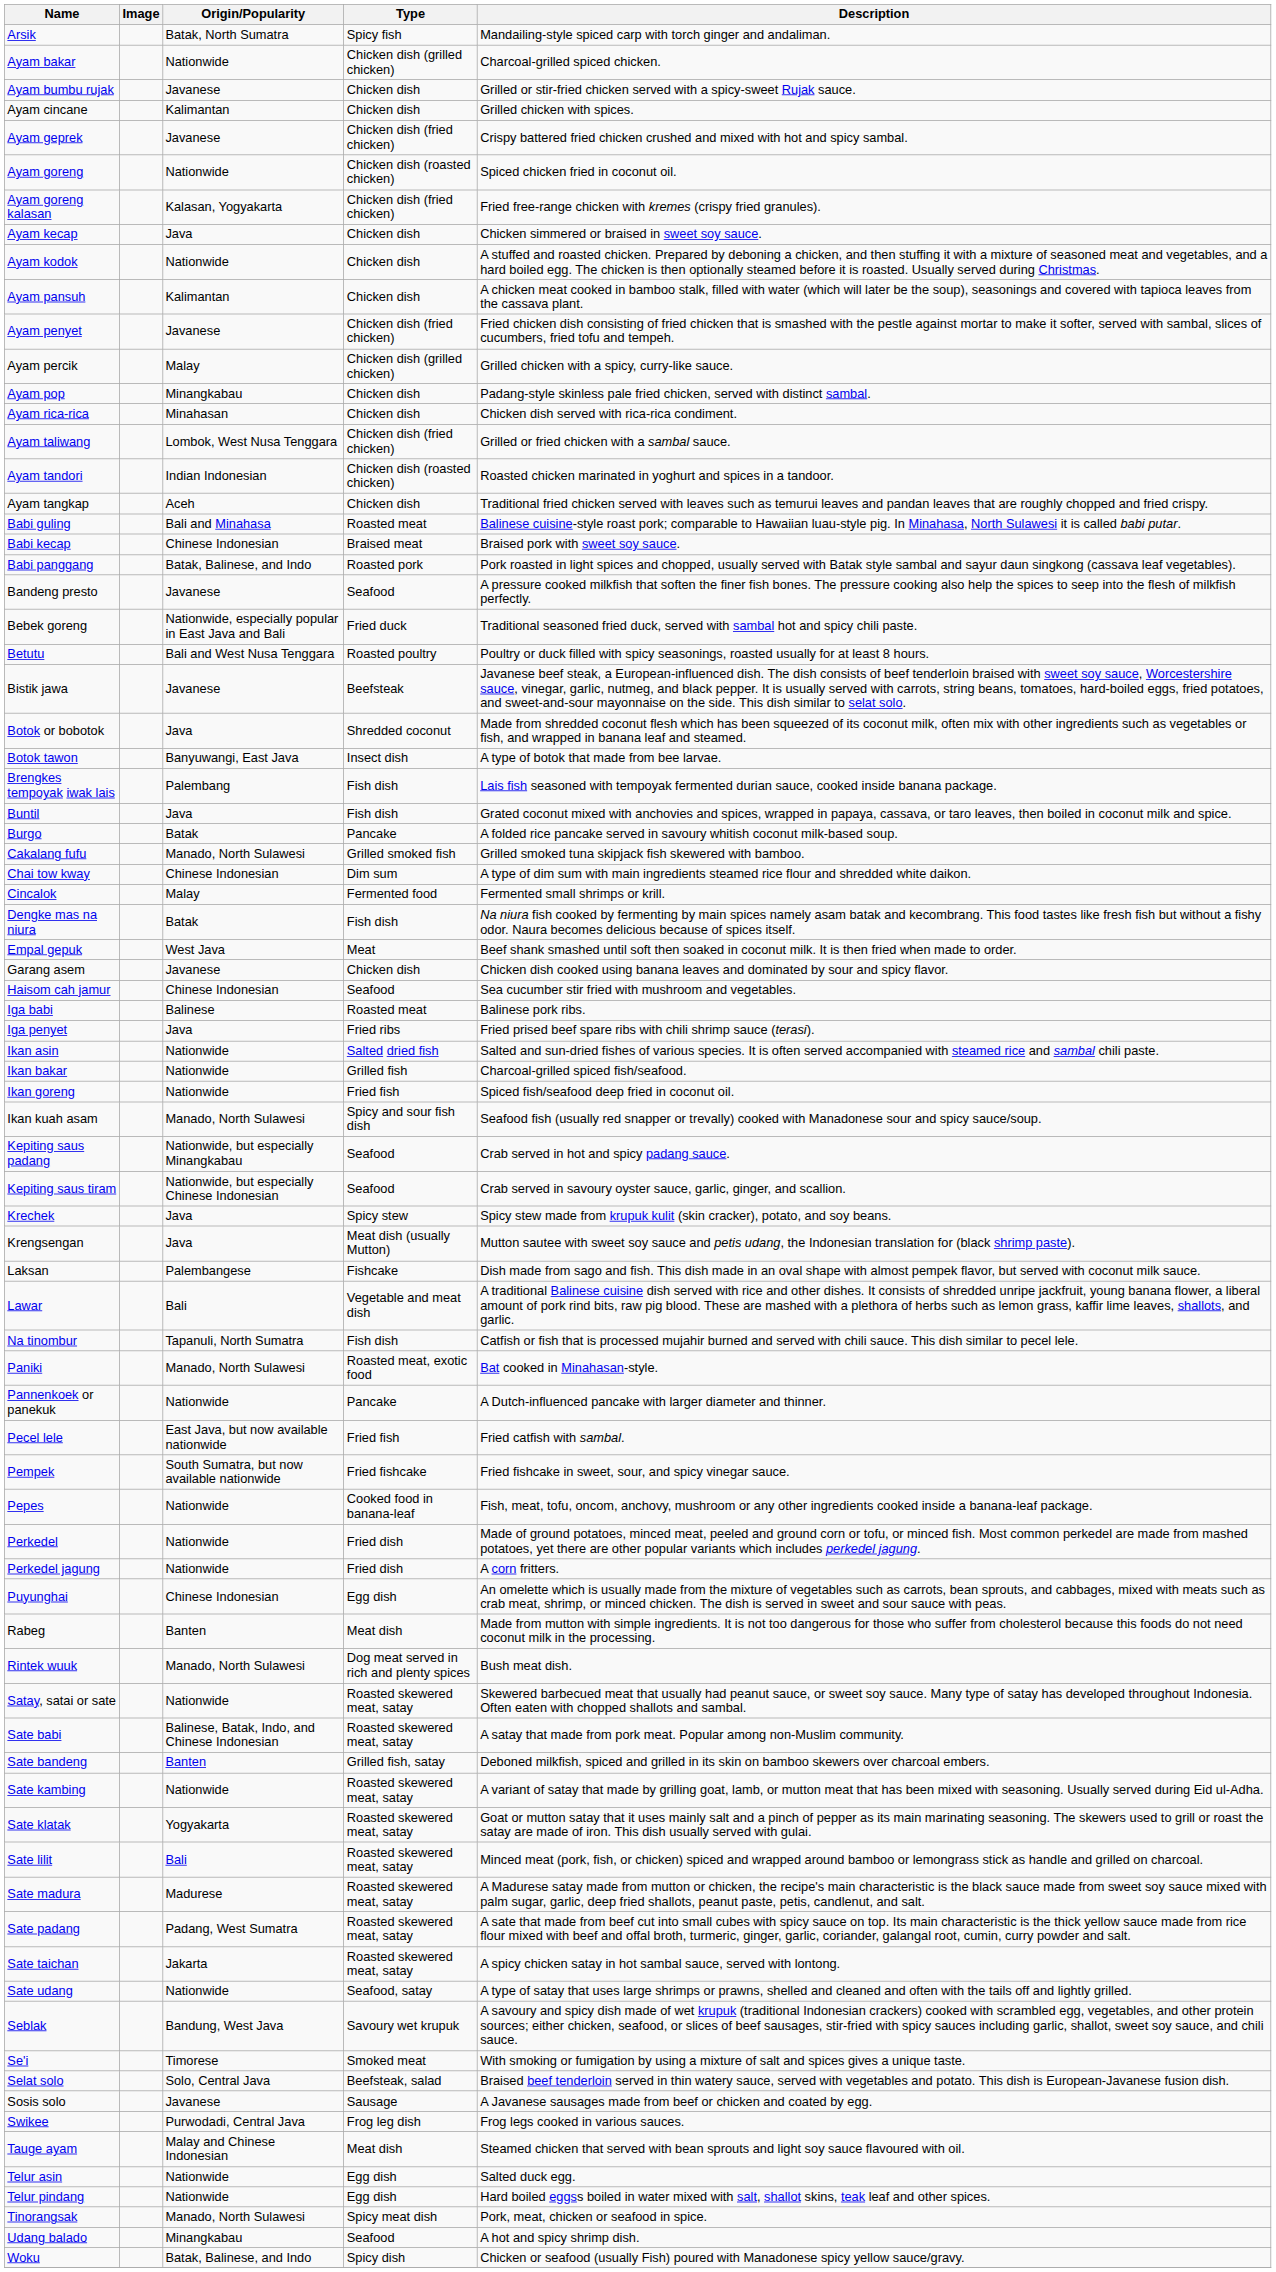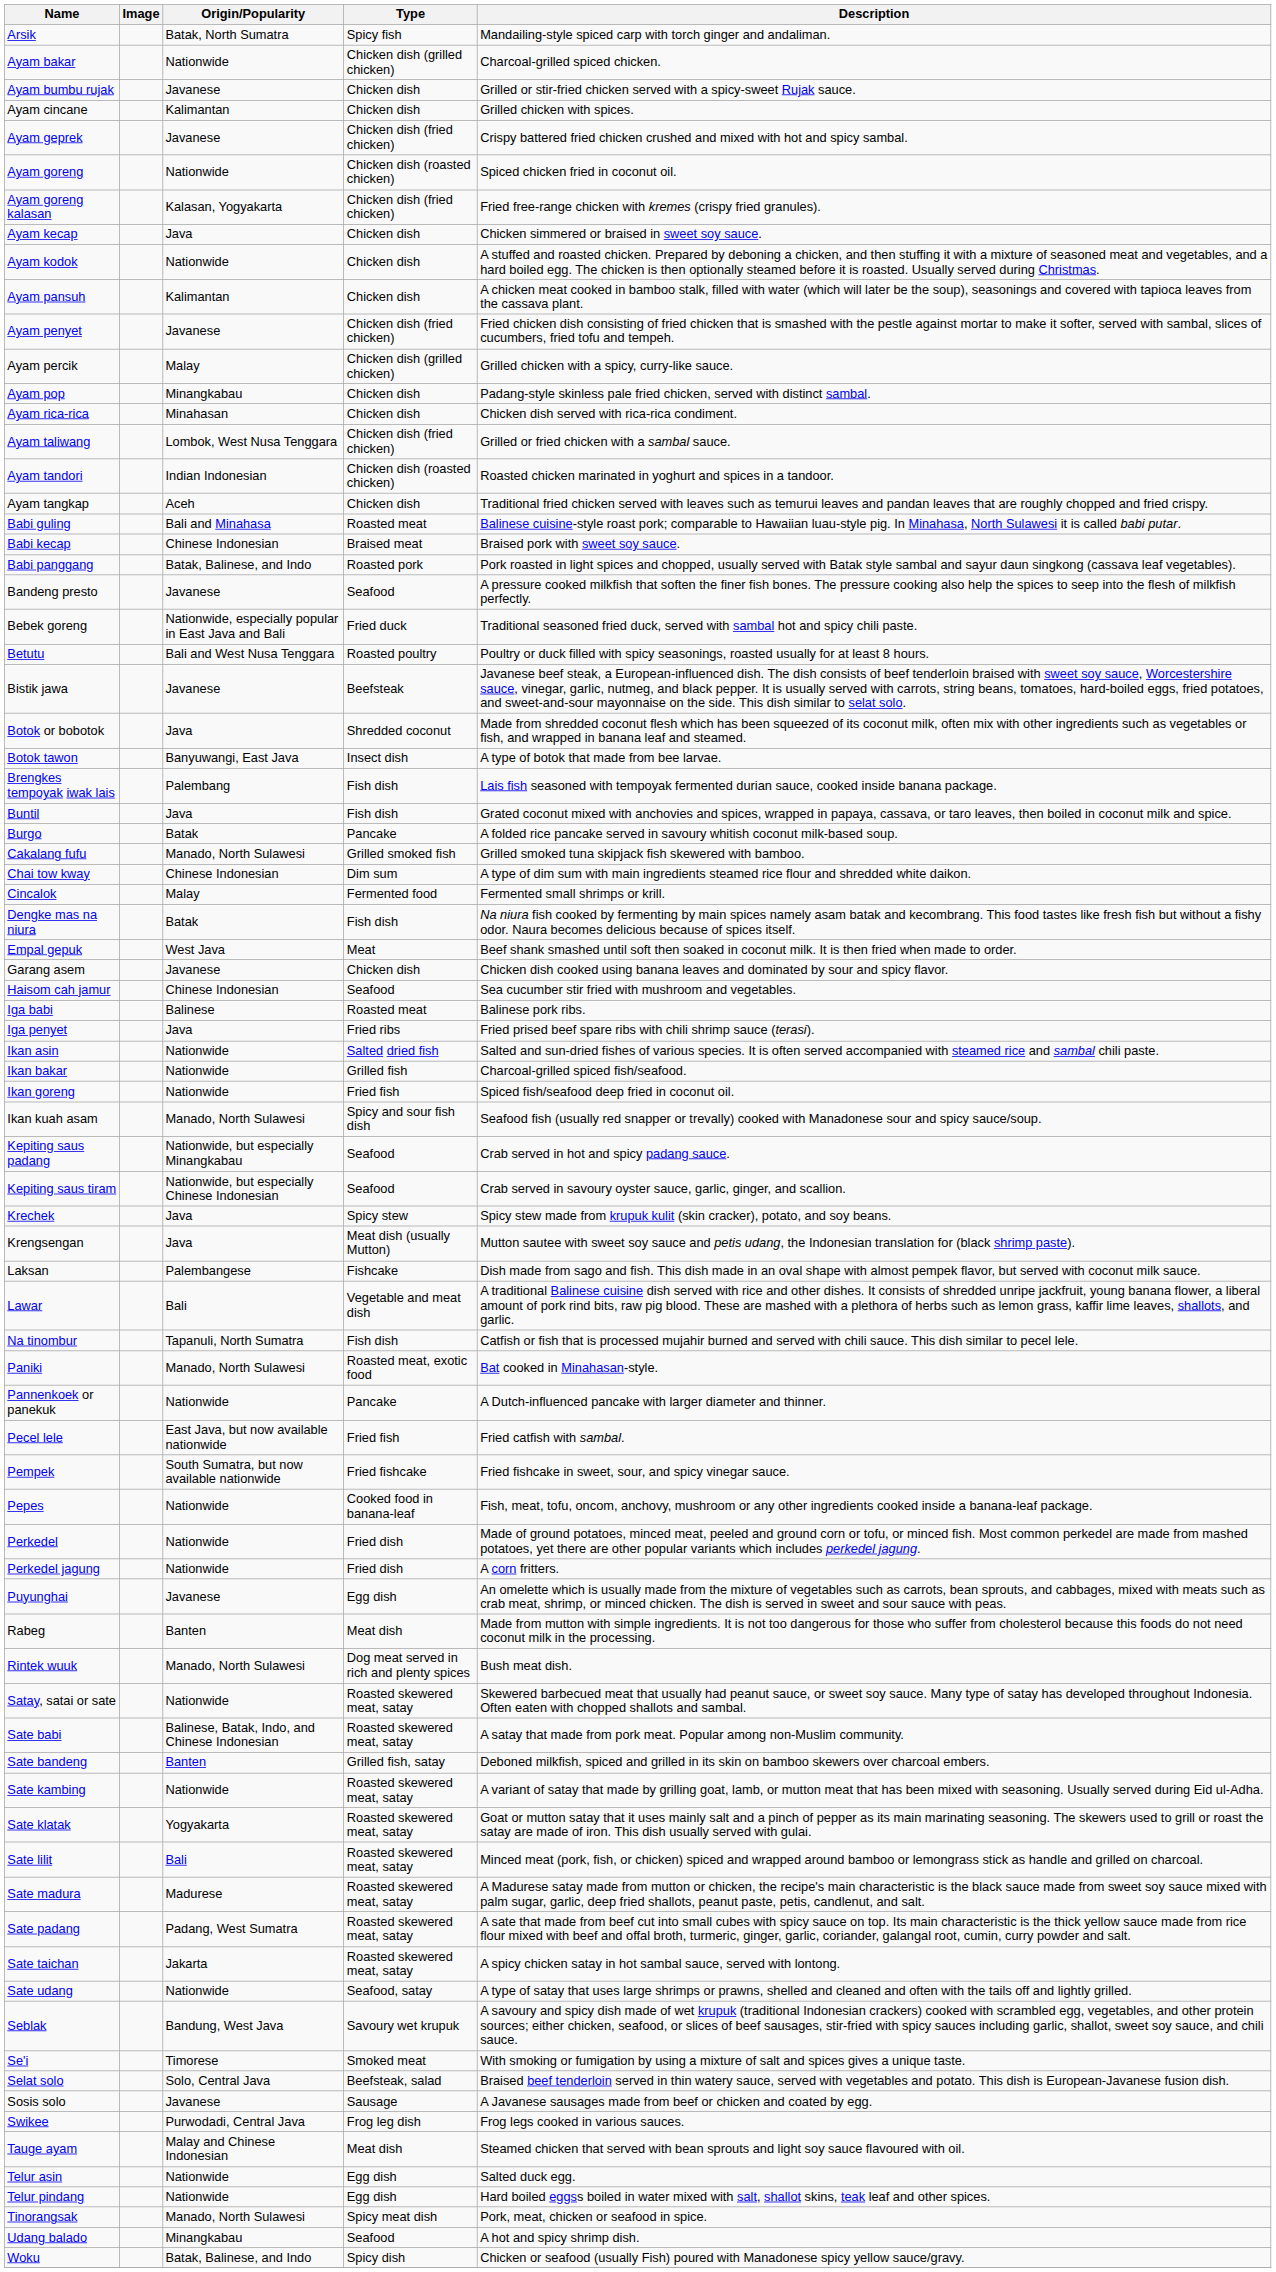Puyunghai | Origin/Popularity: Chinese Indonesian -> Javanese
